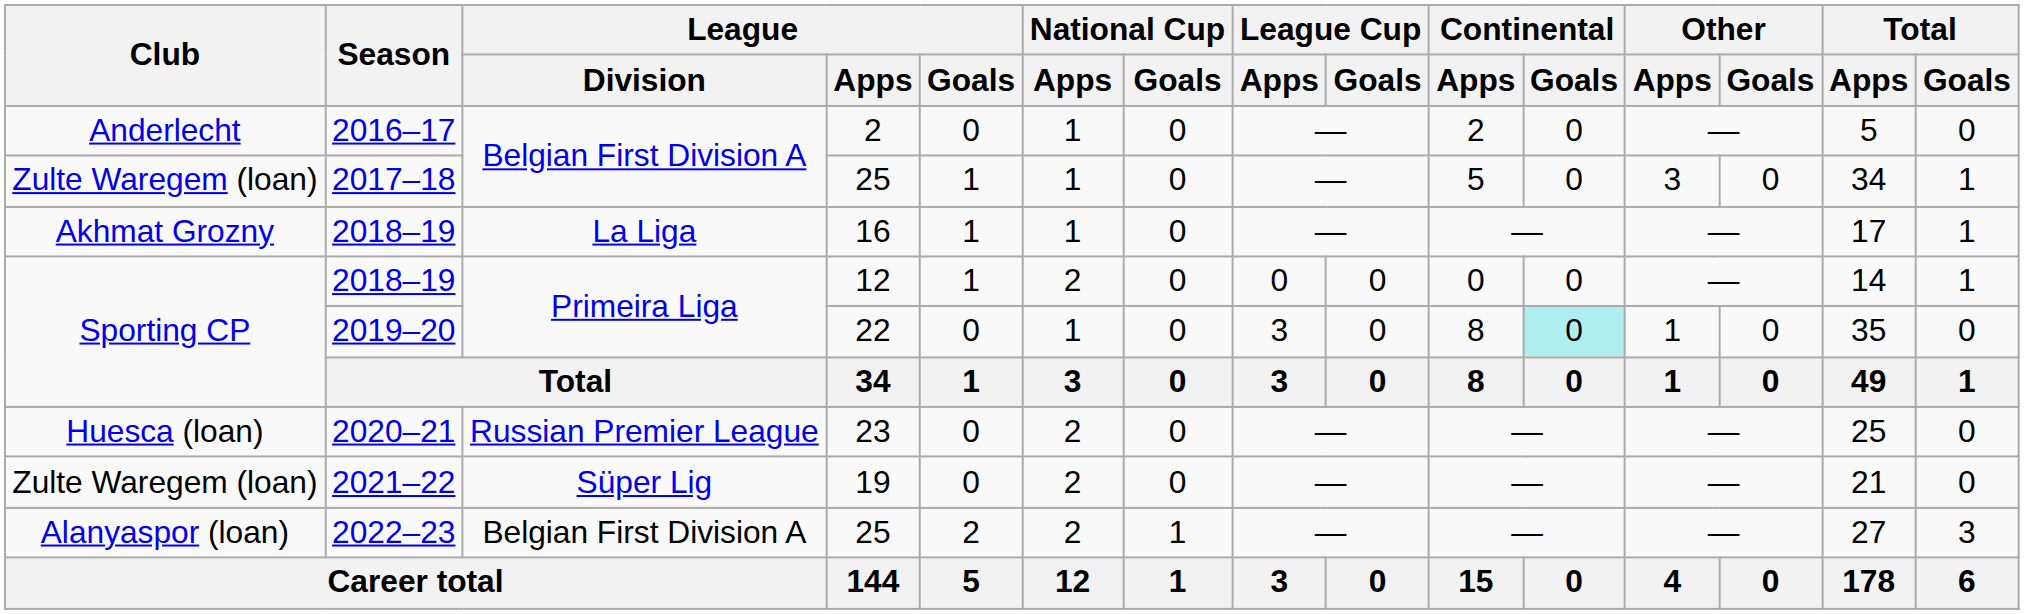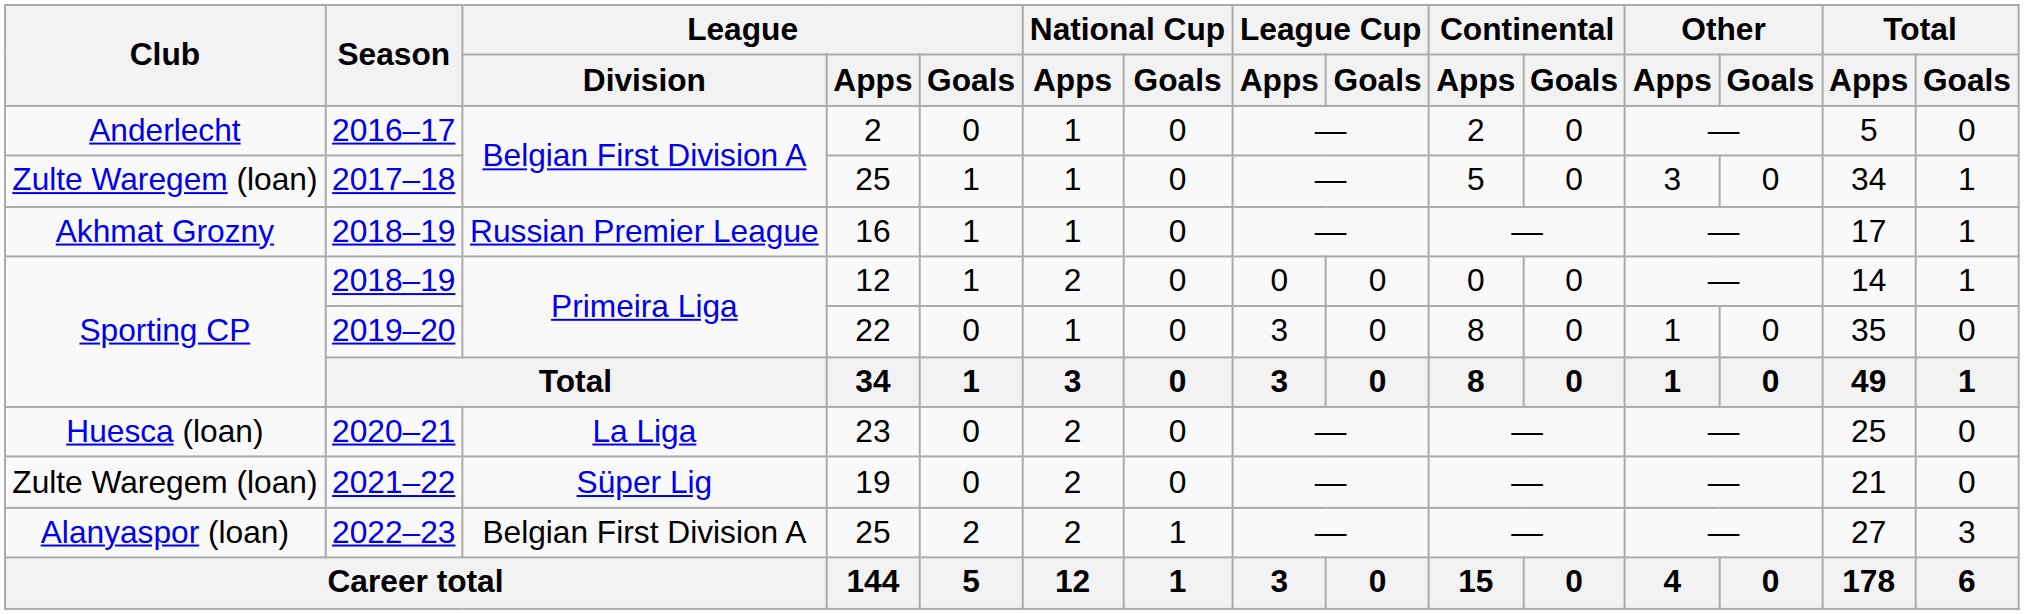2018–19 / 16 | League / Division: La Liga -> Russian Premier League
2019–20 | Continental / Goals: paleturquoise background -> no background
2020–21 | League / Division: Russian Premier League -> La Liga
